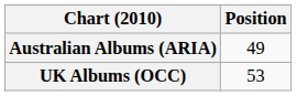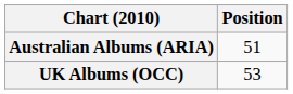Australian Albums (ARIA) | Position: 49 -> 51
